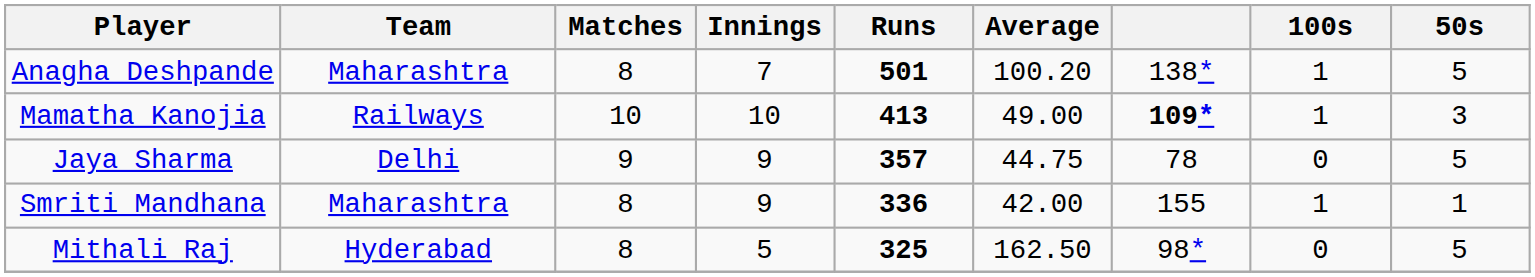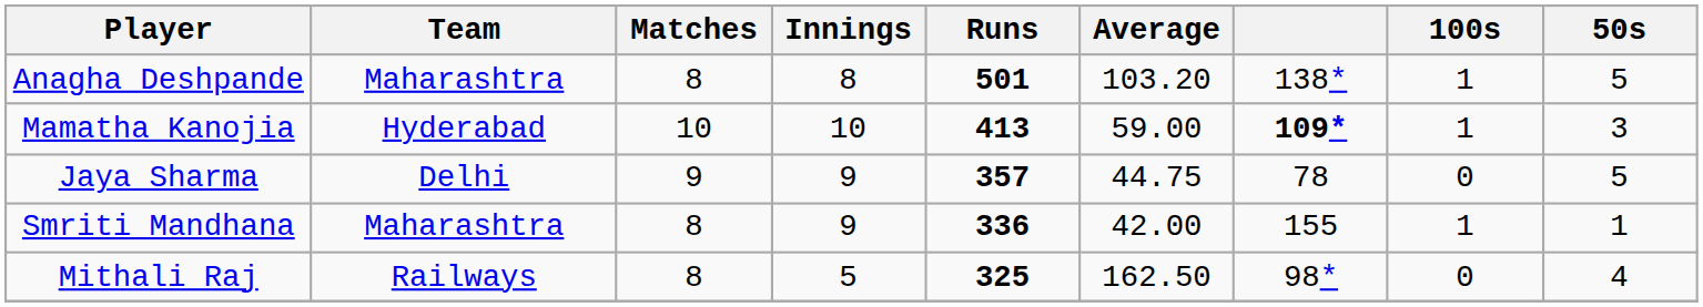Anagha Deshpande | Innings: 7 -> 8
Anagha Deshpande | Average: 100.20 -> 103.20
Mamatha Kanojia | Team: Railways -> Hyderabad
Mamatha Kanojia | Average: 49.00 -> 59.00
Mithali Raj | Team: Hyderabad -> Railways
Mithali Raj | 50s: 5 -> 4
